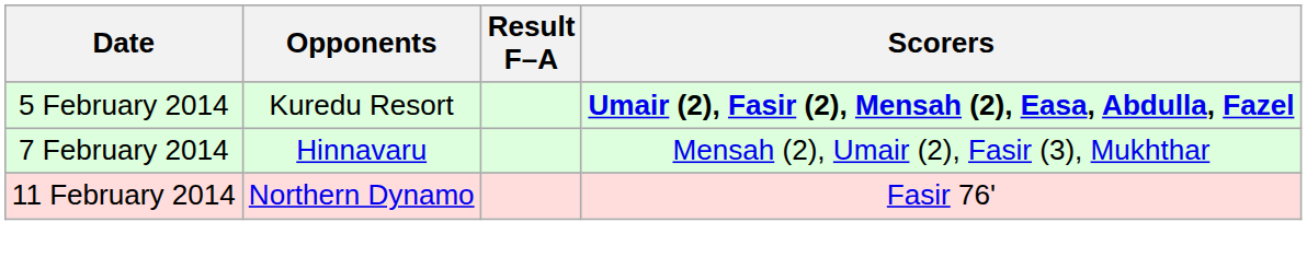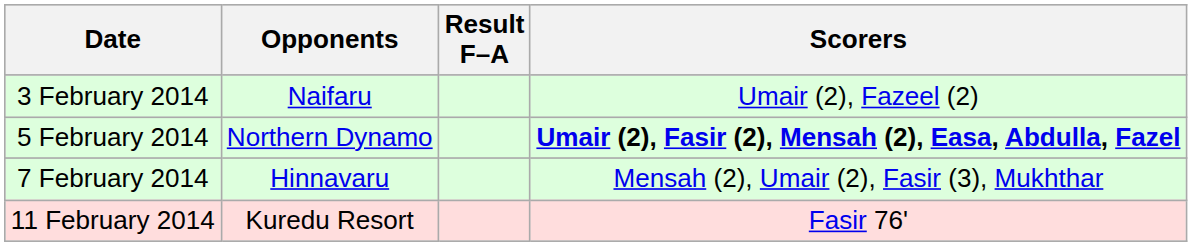+ row: 3 February 2014 | Naifaru | Umair (2), Fazeel (2)
5 February 2014 | Opponents: Kuredu Resort -> Northern Dynamo
11 February 2014 | Opponents: Northern Dynamo -> Kuredu Resort
